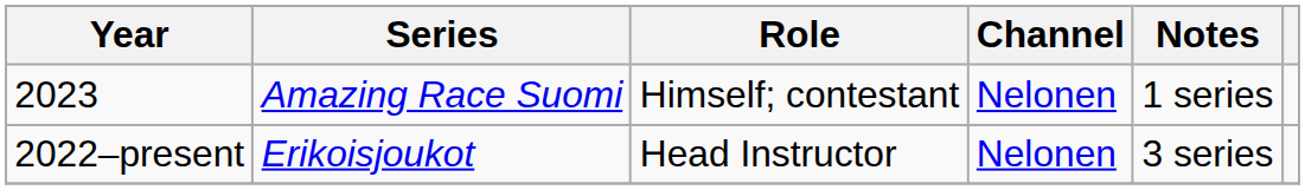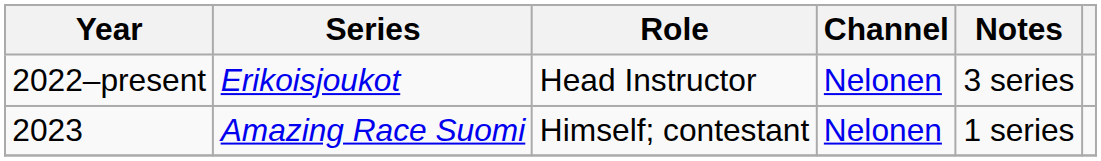rows swapped: 2022–present <-> 2023
